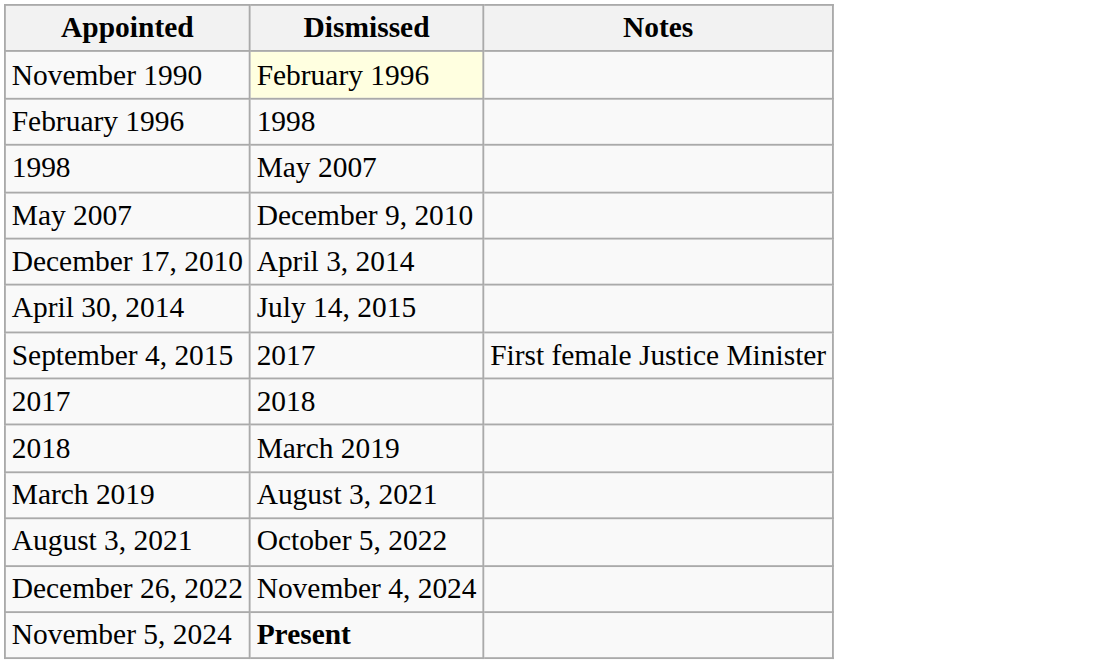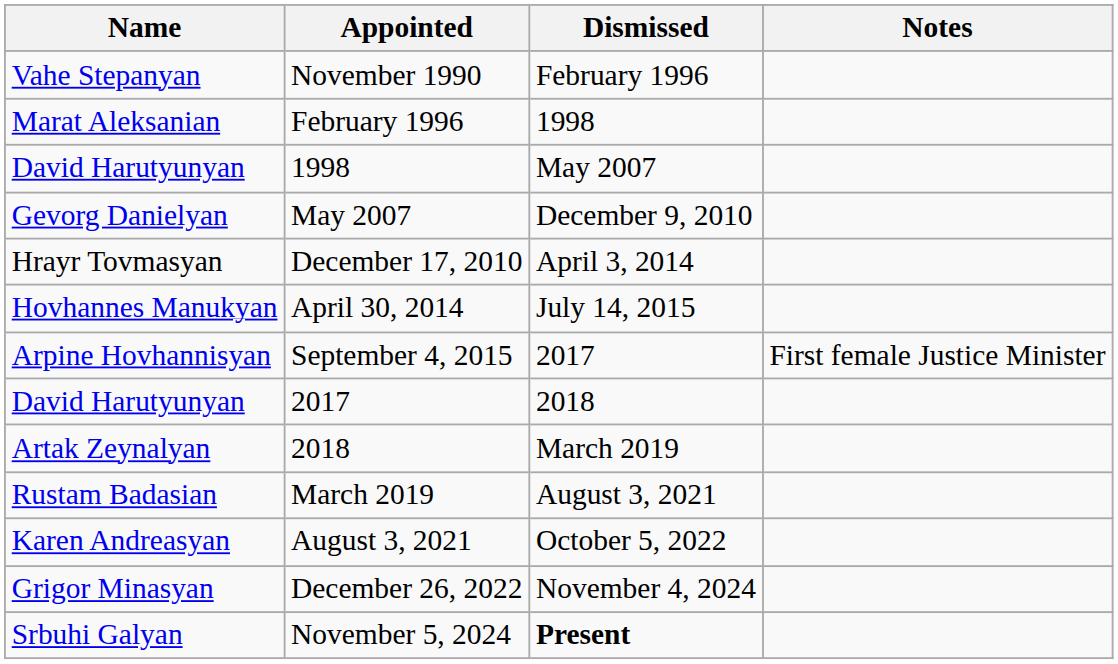+ column: Name | Vahe Stepanyan | Marat Aleksanian | David Harutyunyan | Gevorg Danielyan | Hrayr Tovmasyan | Hovhannes Manukyan | Arpine Hovhannisyan | David Harutyunyan | Artak Zeynalyan | Rustam Badasian | Karen Andreasyan | Grigor Minasyan | Srbuhi Galyan
November 1990 | Dismissed: lightyellow background -> no background
